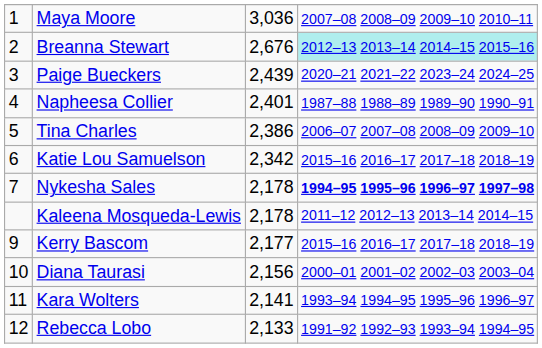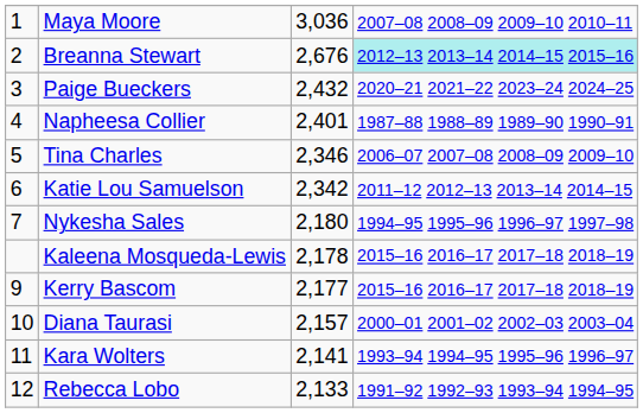Paige Bueckers | column 3: 2,439 -> 2,432
Tina Charles | column 3: 2,386 -> 2,346
Katie Lou Samuelson | column 4: 2015–16 2016–17 2017–18 2018–19 -> 2011–12 2012–13 2013–14 2014–15
Nykesha Sales | column 3: 2,178 -> 2,180
Nykesha Sales | column 4: bold -> normal
Kaleena Mosqueda-Lewis | column 4: 2011–12 2012–13 2013–14 2014–15 -> 2015–16 2016–17 2017–18 2018–19
Diana Taurasi | column 3: 2,156 -> 2,157
